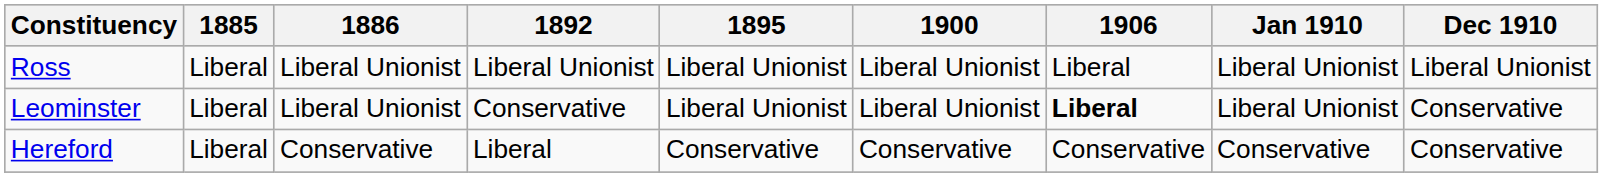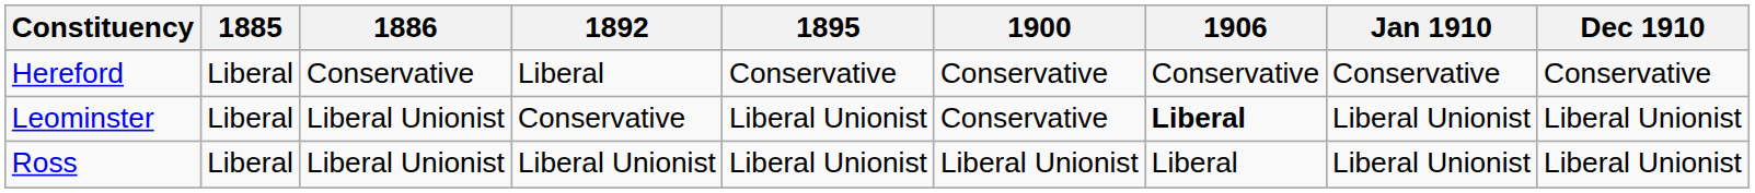rows swapped: Hereford <-> Ross
Leominster | 1900: Liberal Unionist -> Conservative
Leominster | Dec 1910: Conservative -> Liberal Unionist
